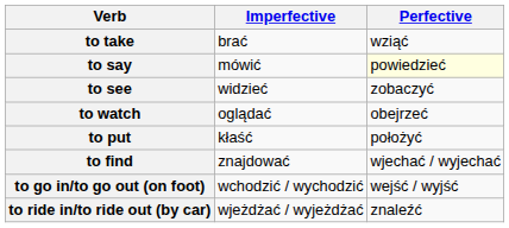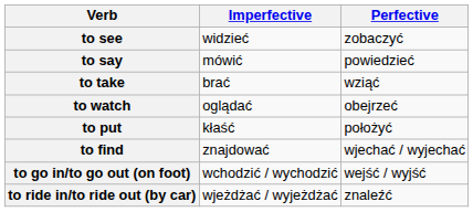rows swapped: to take <-> to see
to say | Perfective: lightyellow background -> no background
